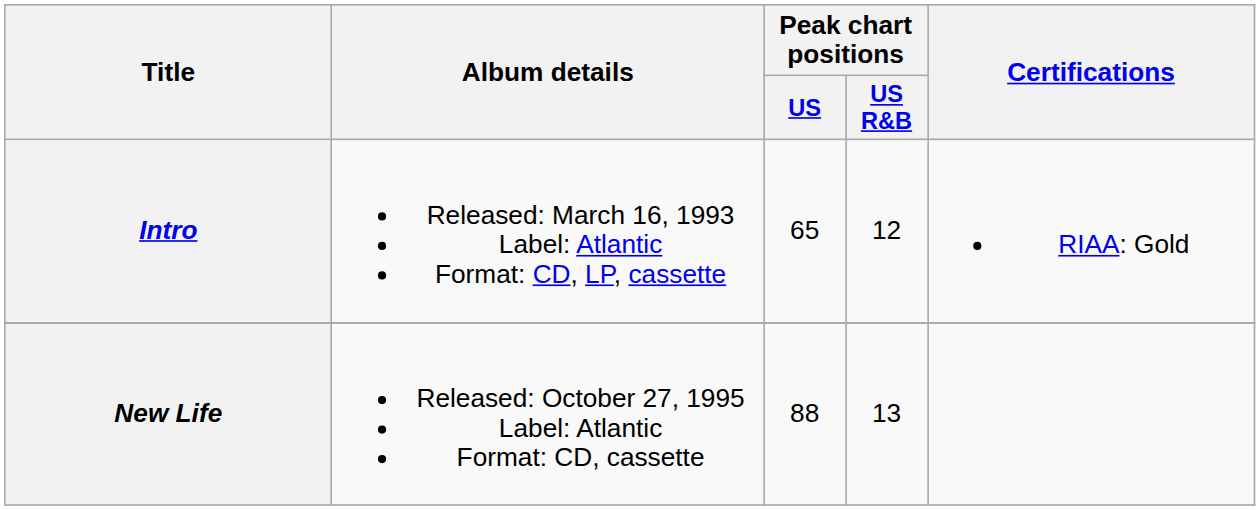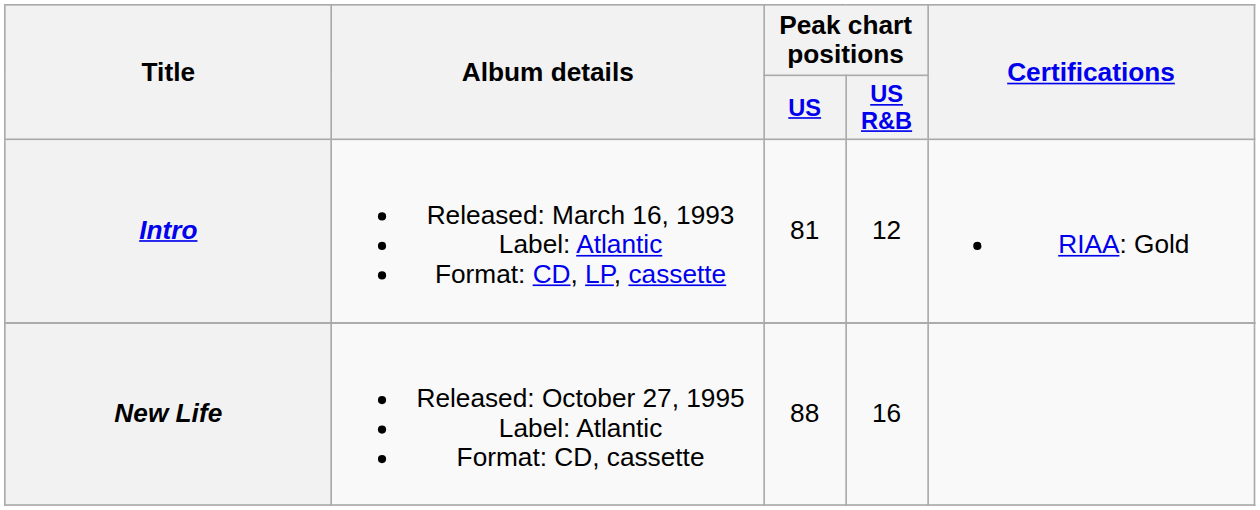Intro | Peak chart positions / US: 65 -> 81
New Life | Peak chart positions / US R&B: 13 -> 16
